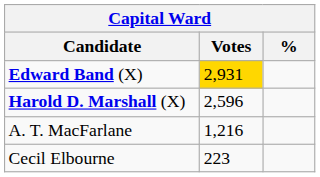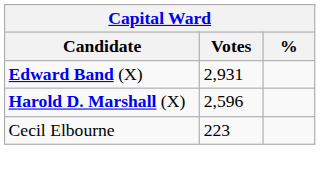Edward Band (X) | Votes: gold background -> no background
- row: A. T. MacFarlane | 1,216
